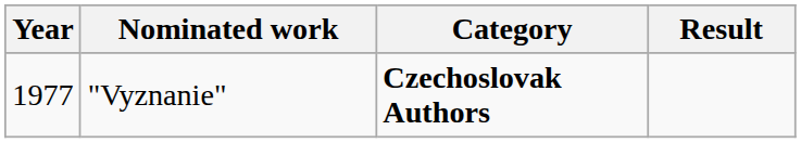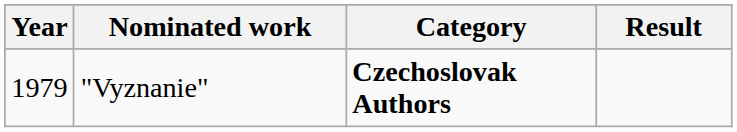"Vyznanie" | Year: 1977 -> 1979
